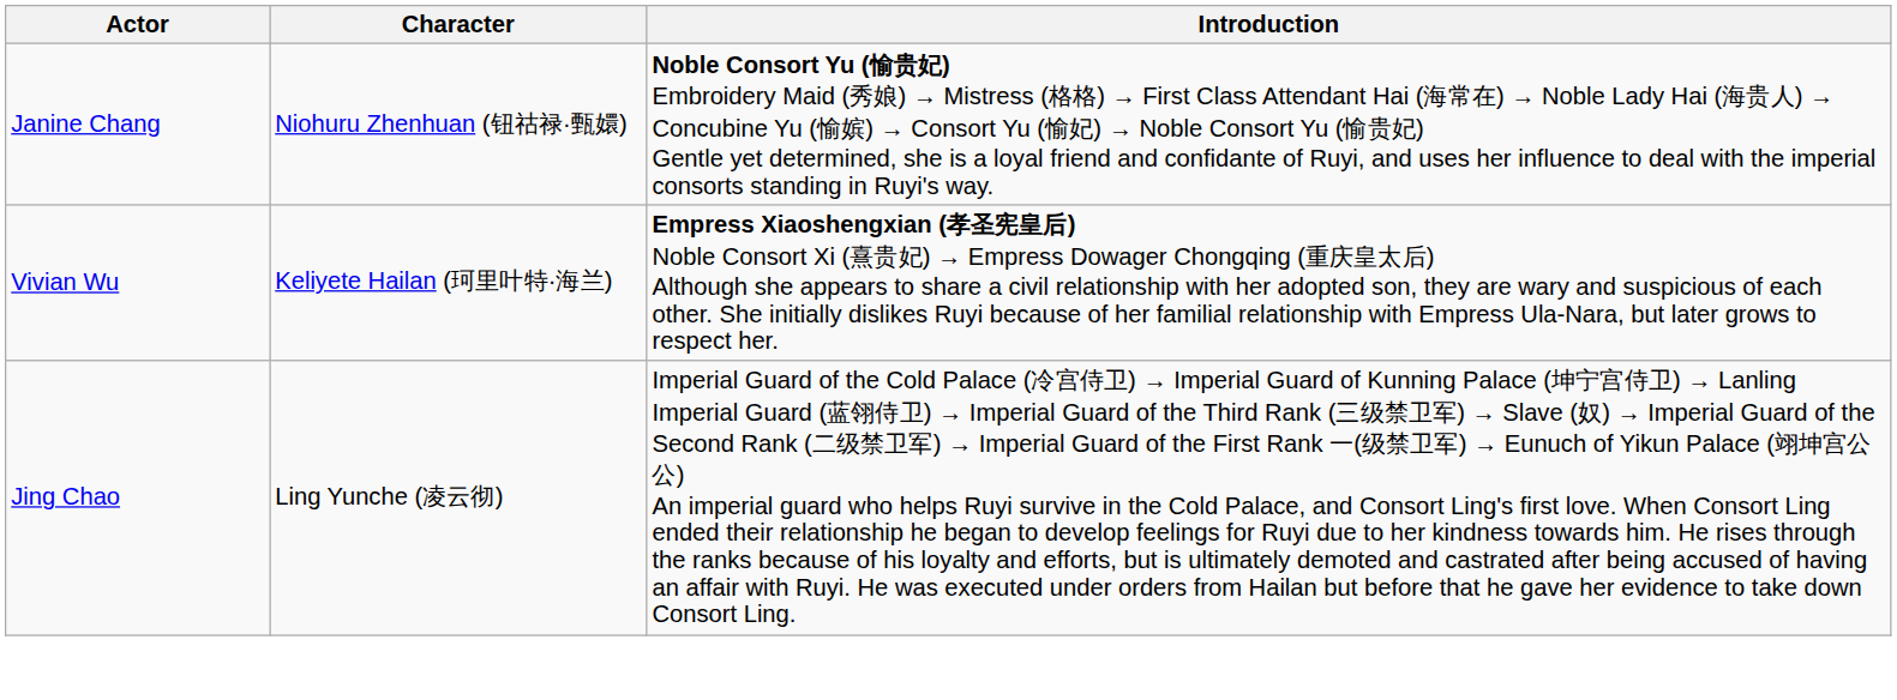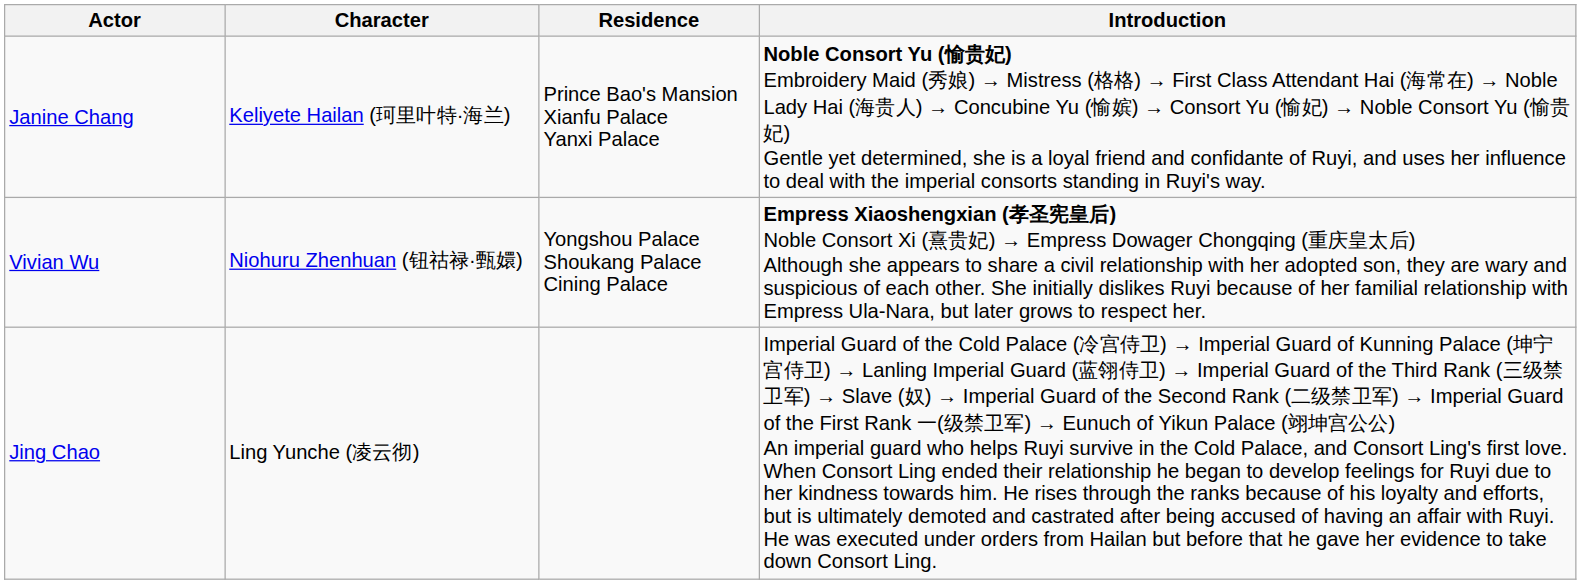+ column: Residence | Prince Bao's Mansion Xianfu Palace Yanxi Palace | Yongshou Palace Shoukang Palace Cining Palace
Janine Chang | Character: Niohuru Zhenhuan (钮祜禄·甄嬛) -> Keliyete Hailan (珂里叶特·海兰)
Vivian Wu | Character: Keliyete Hailan (珂里叶特·海兰) -> Niohuru Zhenhuan (钮祜禄·甄嬛)
